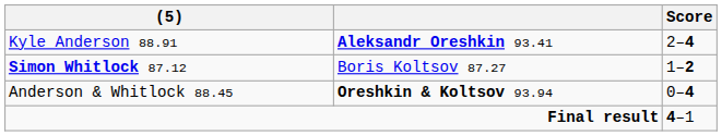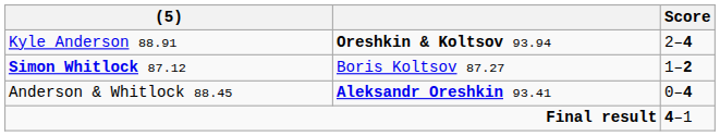Kyle Anderson 88.91 | column 2: Aleksandr Oreshkin 93.41 -> Oreshkin & Koltsov 93.94
Anderson & Whitlock 88.45 | column 2: Oreshkin & Koltsov 93.94 -> Aleksandr Oreshkin 93.41
